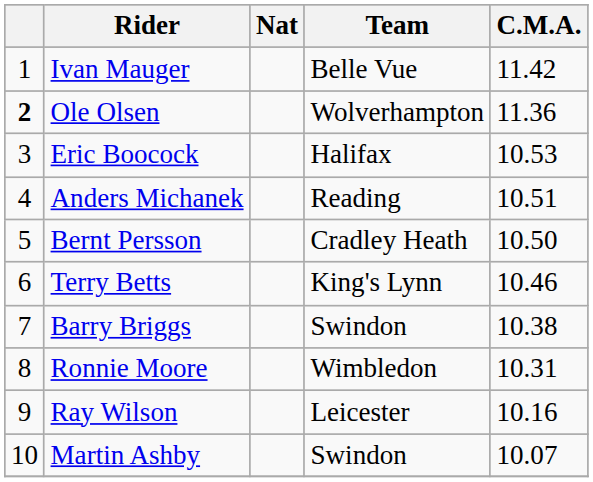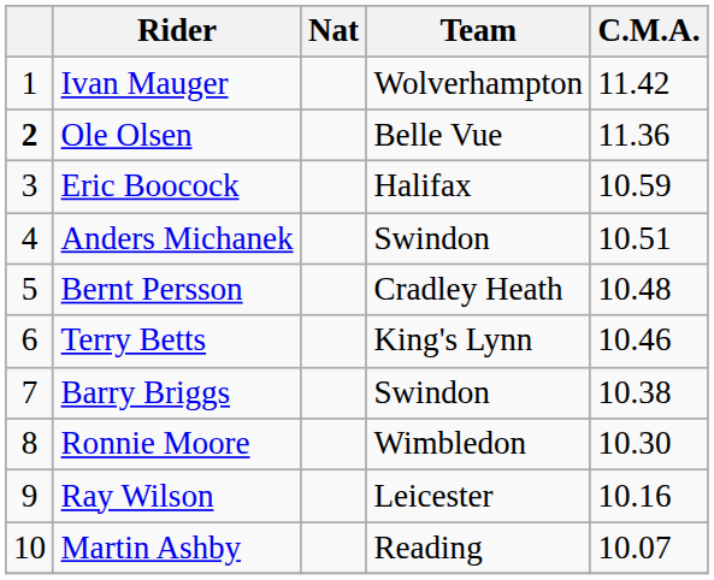Ivan Mauger | Team: Belle Vue -> Wolverhampton
Ole Olsen | Team: Wolverhampton -> Belle Vue
Eric Boocock | C.M.A.: 10.53 -> 10.59
Anders Michanek | Team: Reading -> Swindon
Bernt Persson | C.M.A.: 10.50 -> 10.48
Ronnie Moore | C.M.A.: 10.31 -> 10.30
Martin Ashby | Team: Swindon -> Reading
